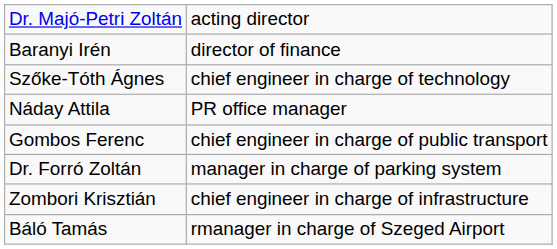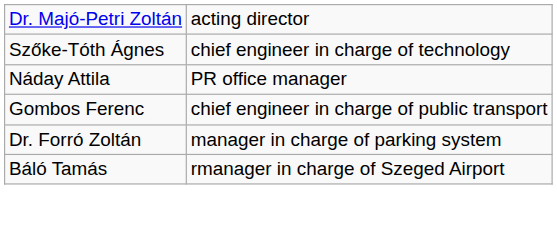- row: Baranyi Irén | director of finance
- row: Zombori Krisztián | chief engineer in charge of infrastructure
